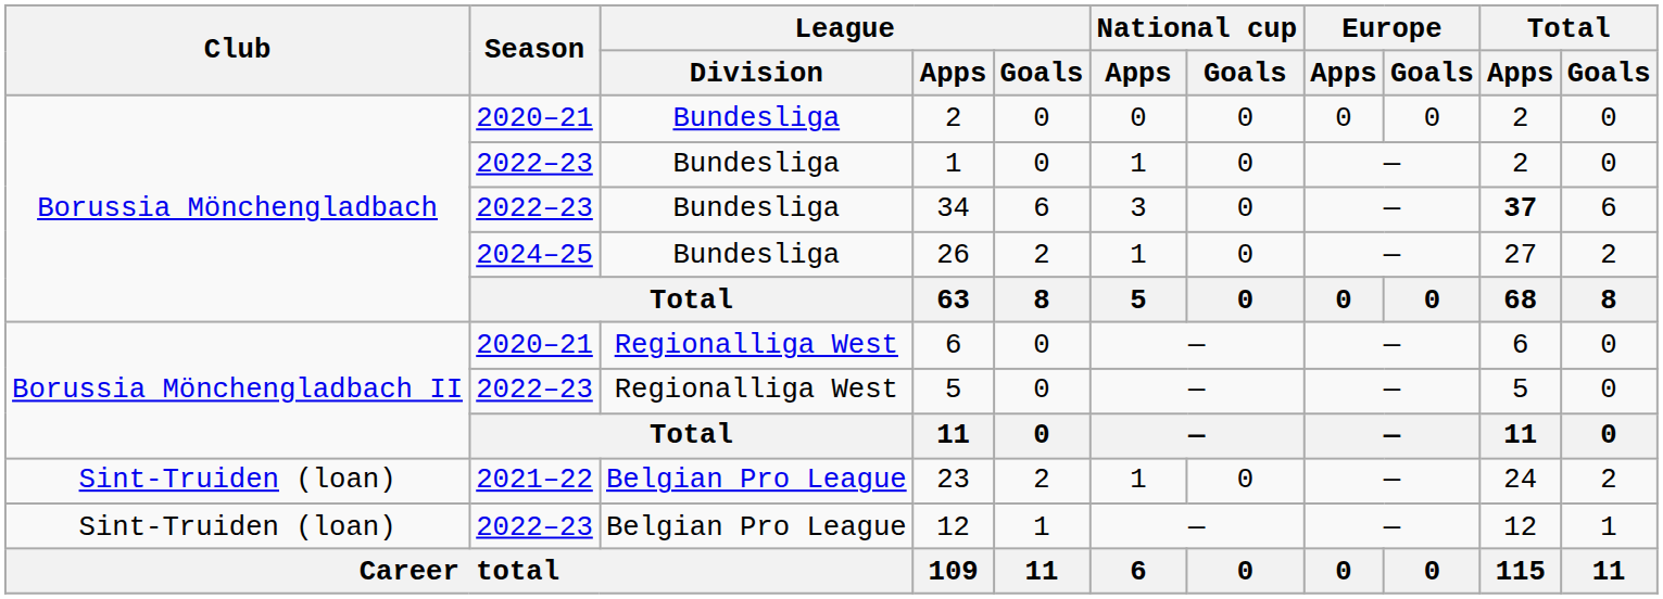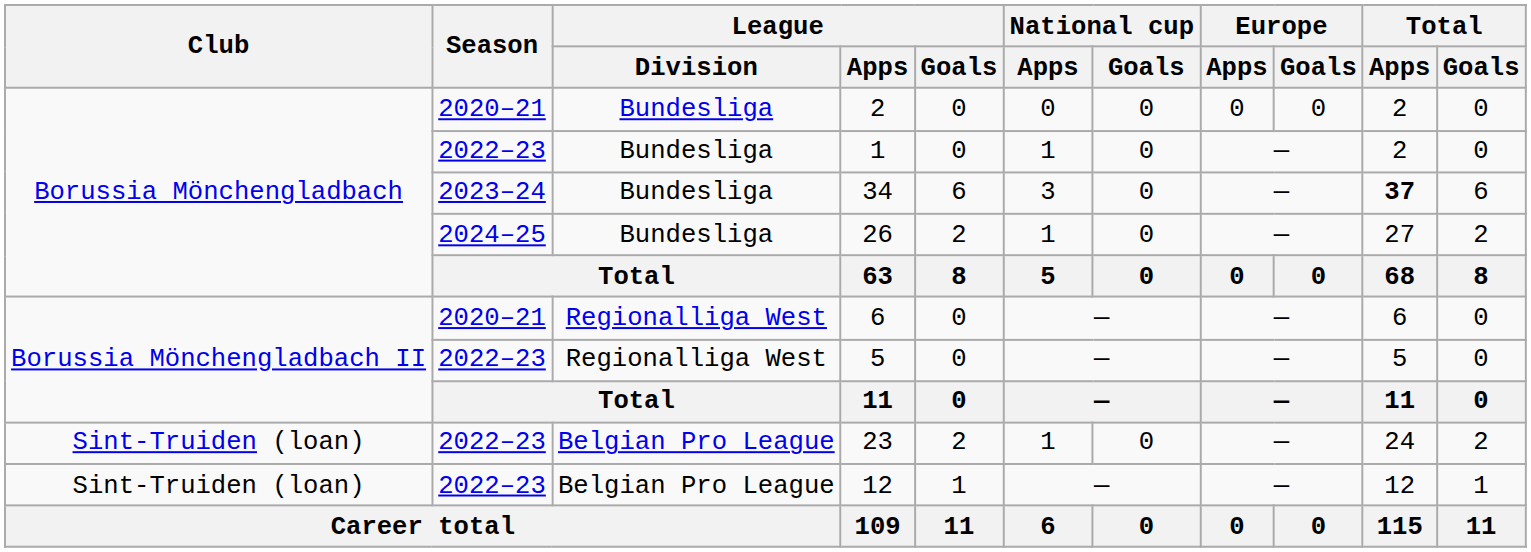34 | Season: 2022–23 -> 2023–24
23 | Season: 2021–22 -> 2022–23
